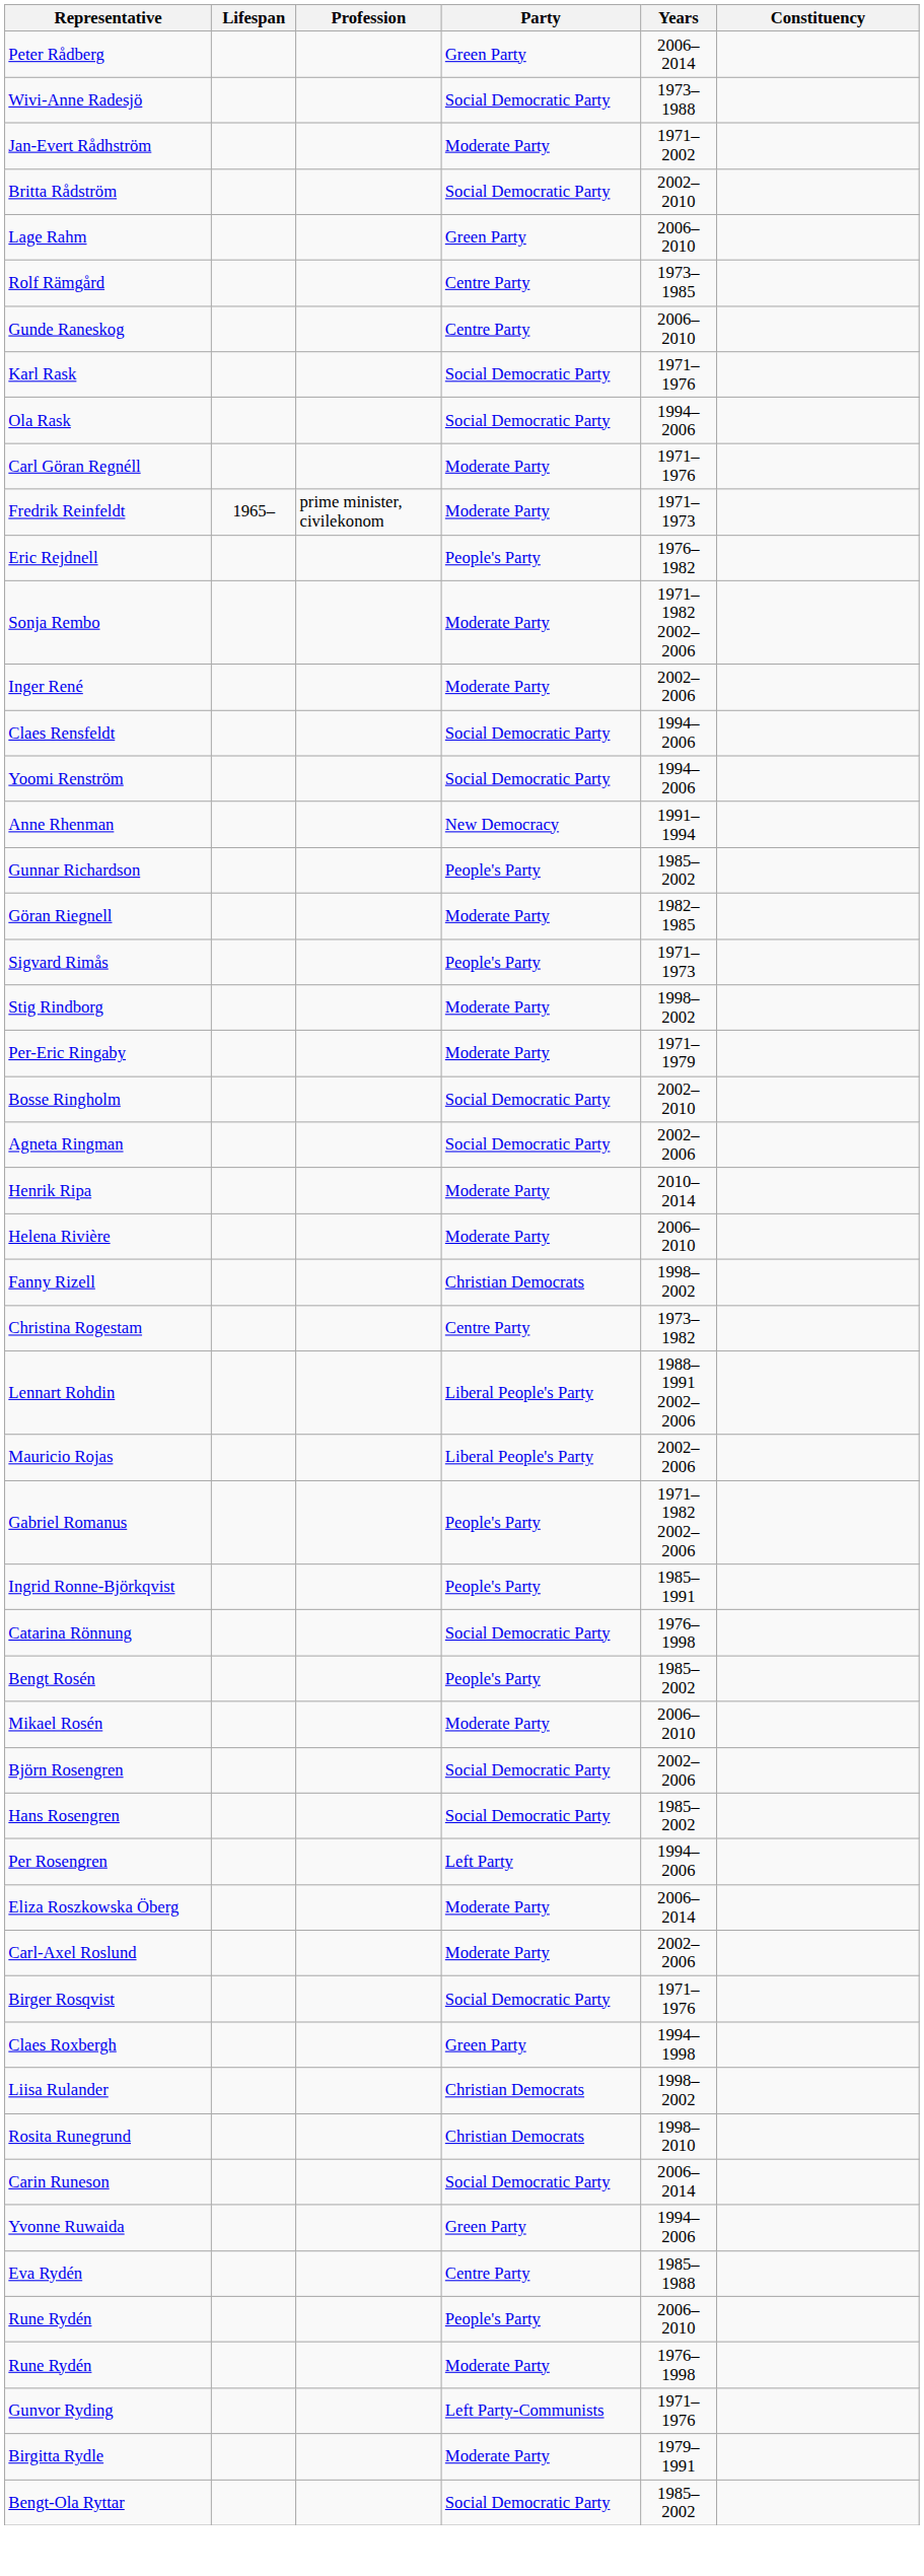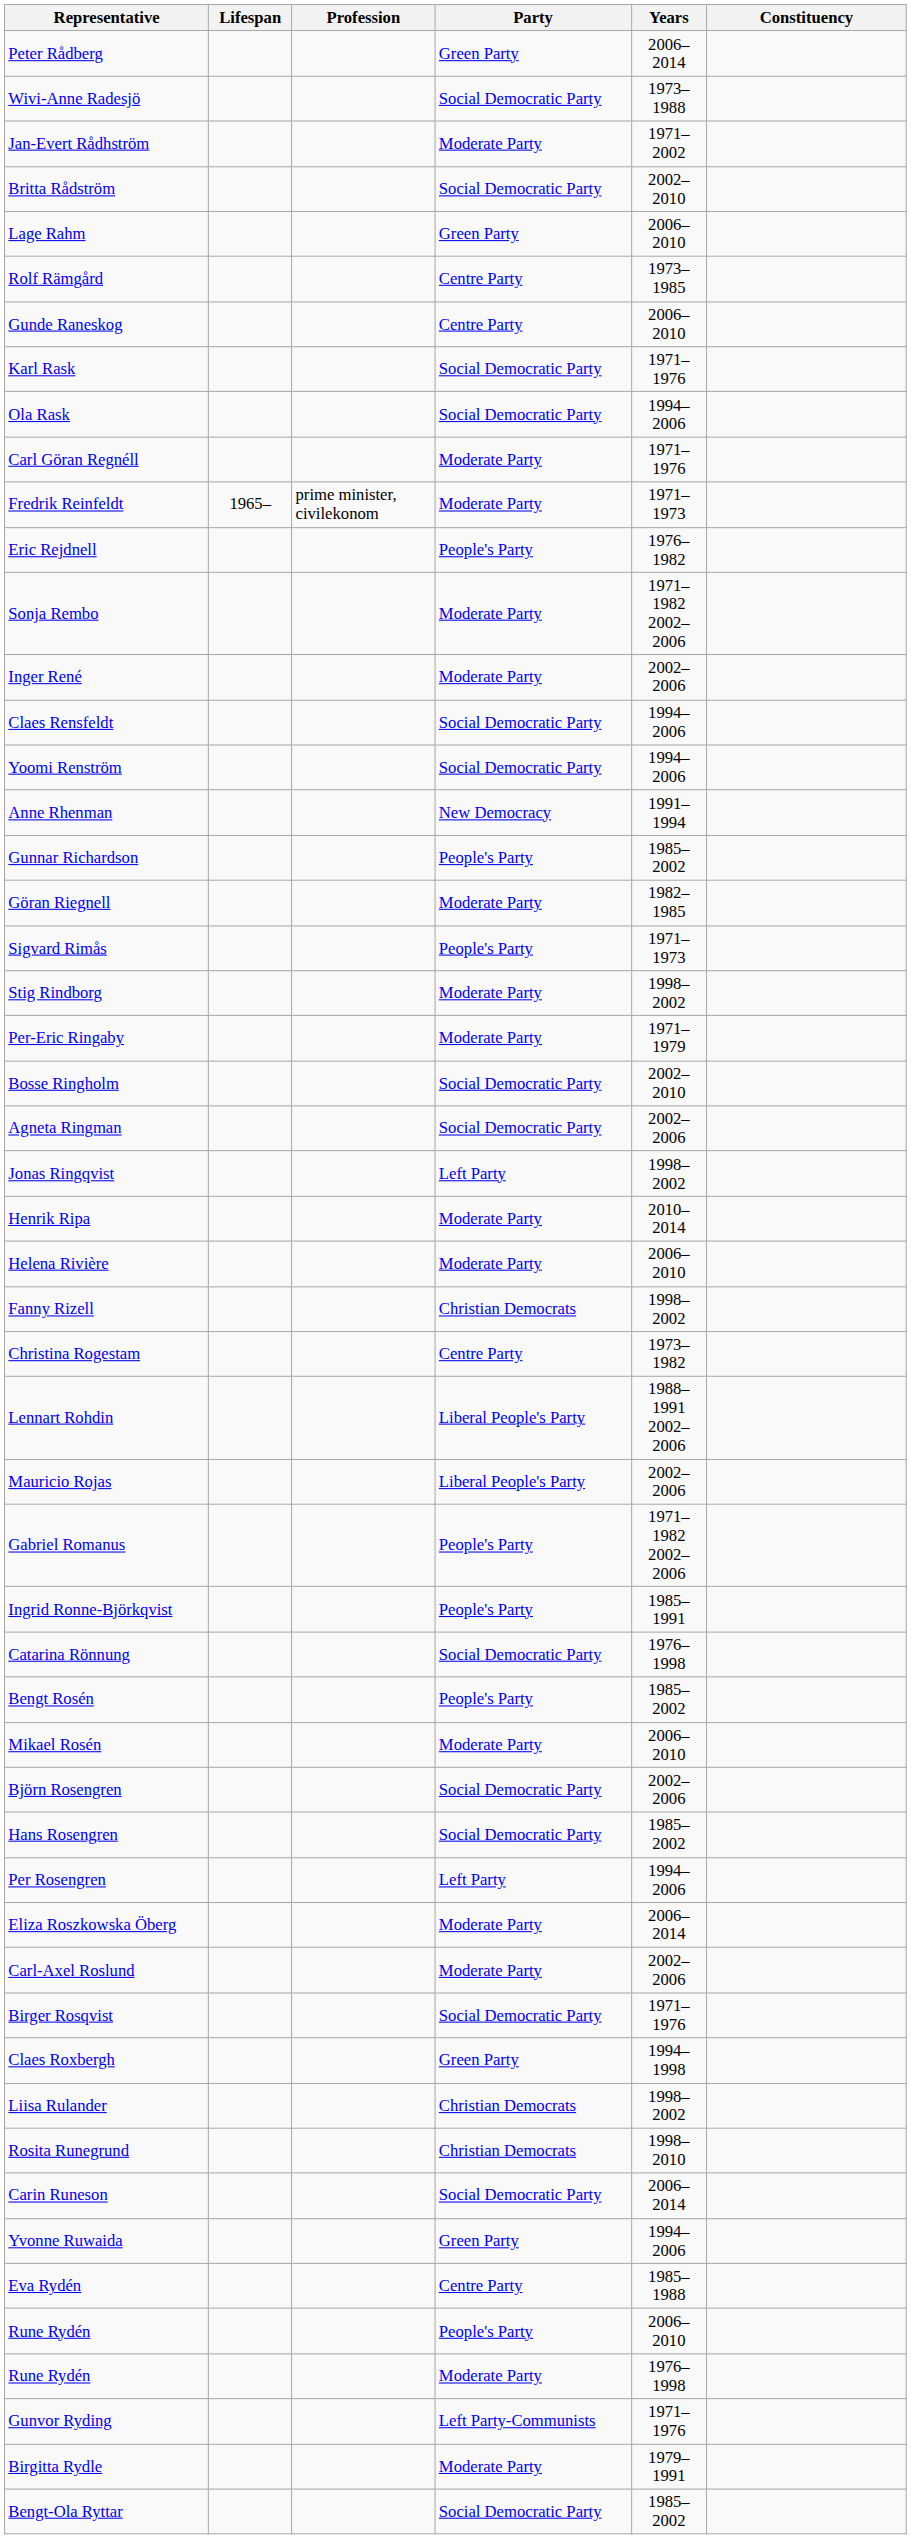+ row: Jonas Ringqvist | Left Party | 1998–2002
